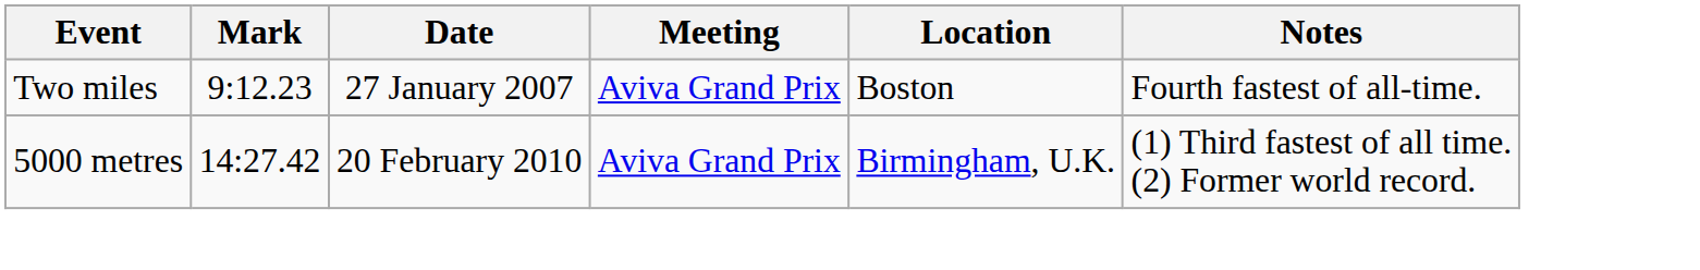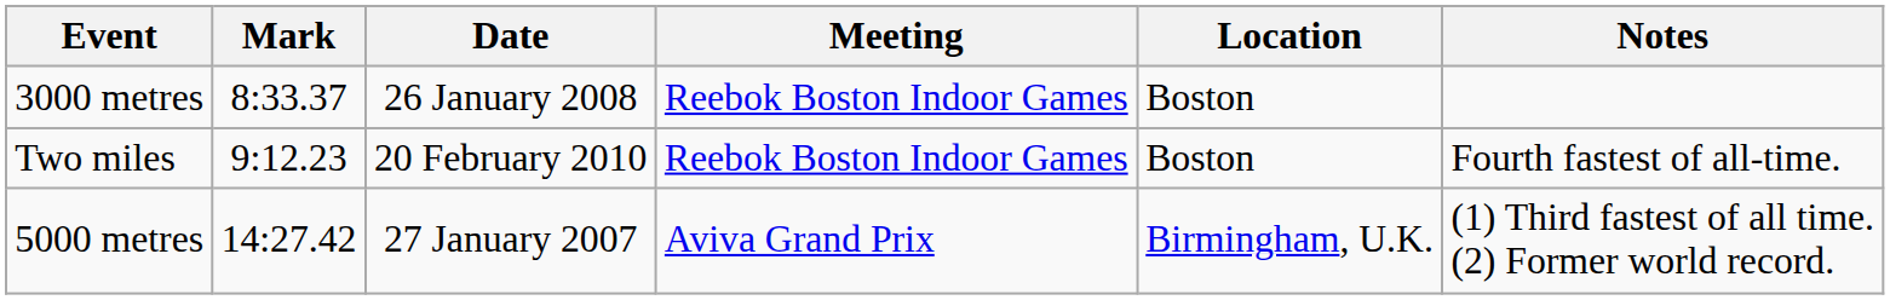+ row: 3000 metres | 8:33.37 | 26 January 2008 | Reebok Boston Indoor Games | Boston
Two miles | Date: 27 January 2007 -> 20 February 2010
Two miles | Meeting: Aviva Grand Prix -> Reebok Boston Indoor Games
5000 metres | Date: 20 February 2010 -> 27 January 2007
